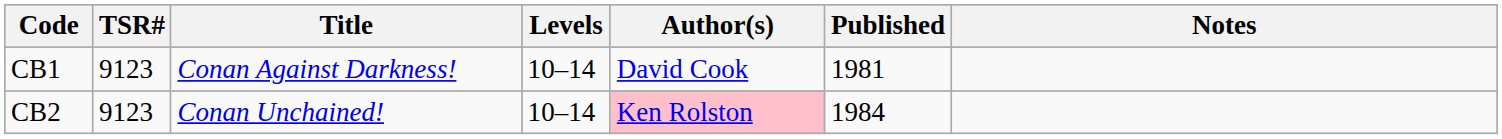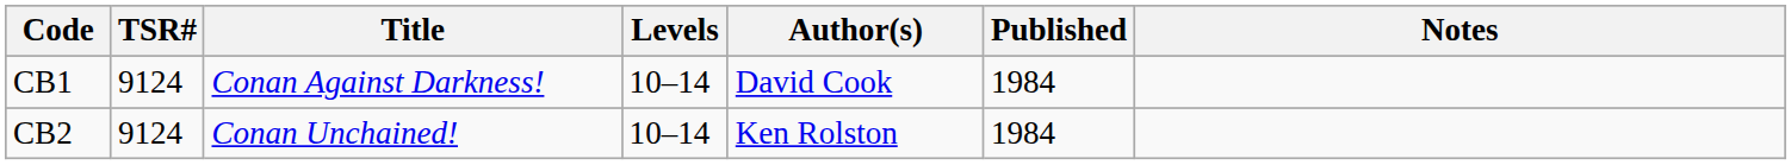CB1 | TSR#: 9123 -> 9124
CB1 | Published: 1981 -> 1984
CB2 | TSR#: 9123 -> 9124
CB2 | Author(s): pink background -> no background
